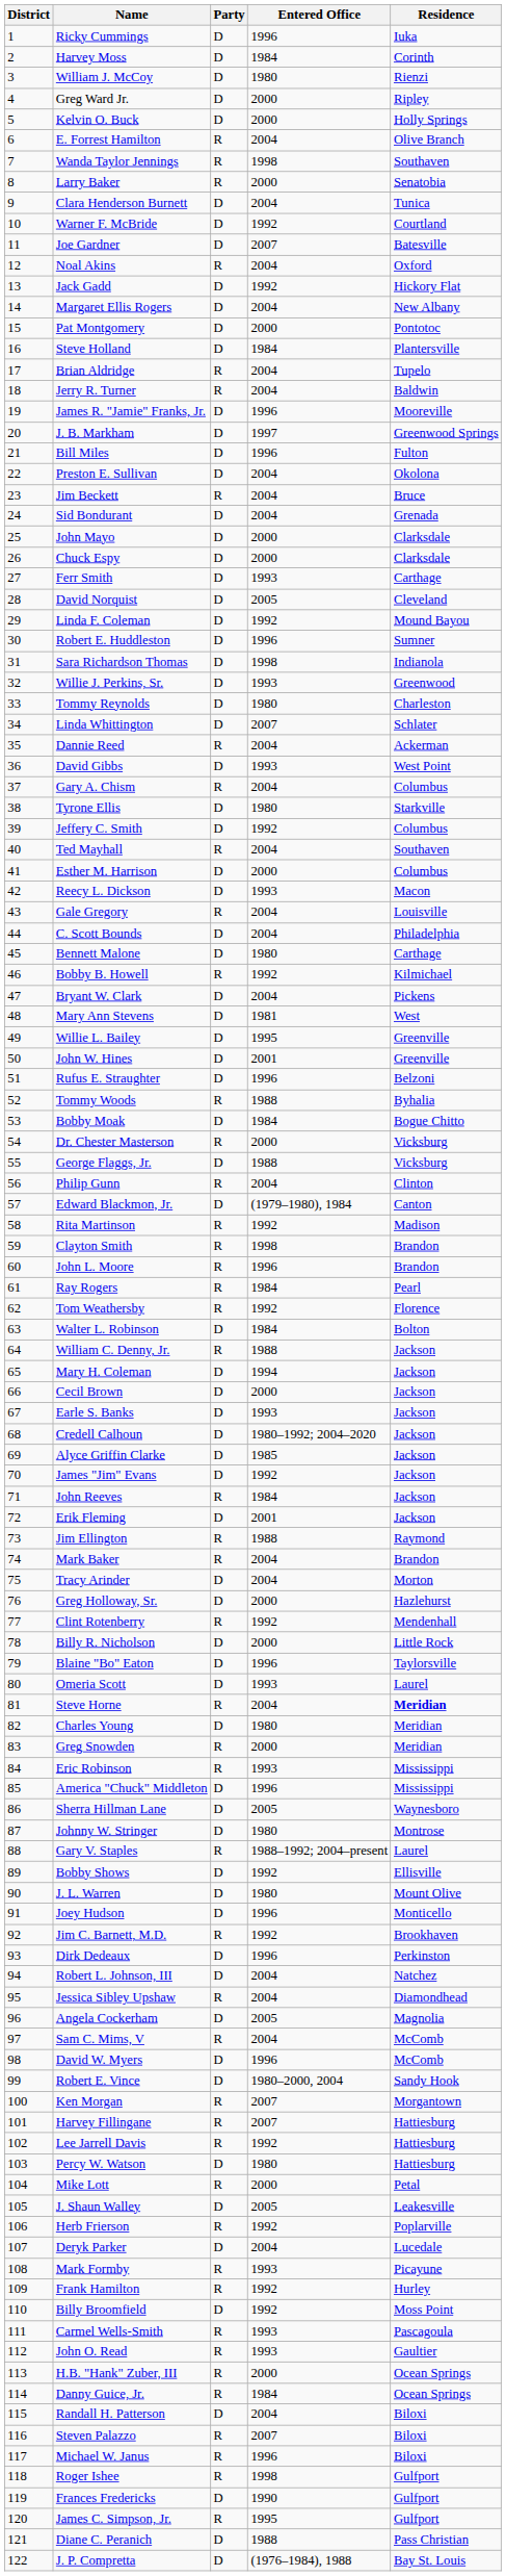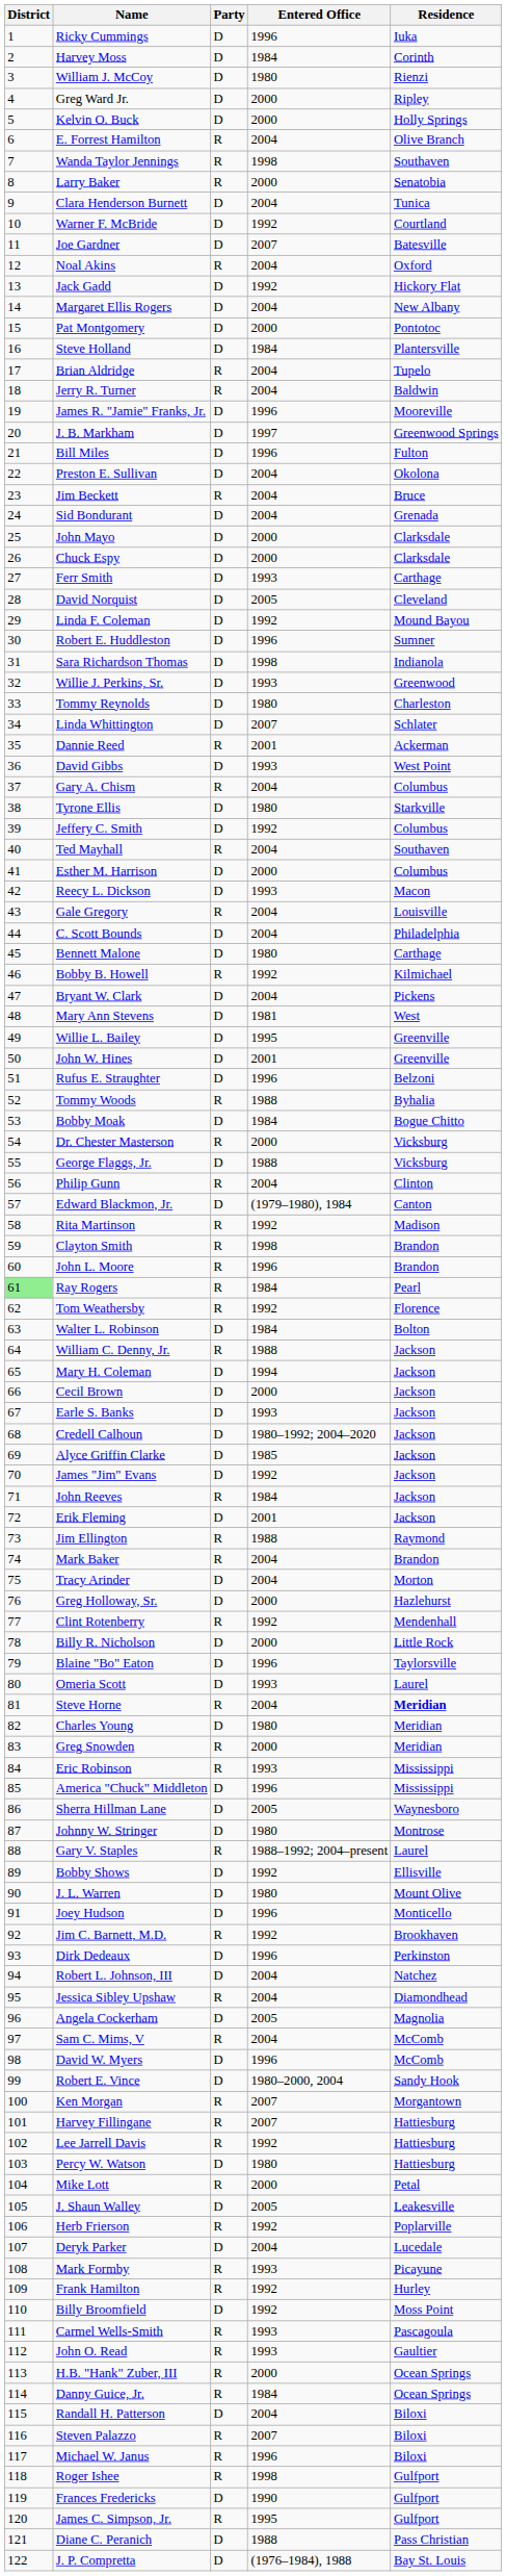Dannie Reed | Entered Office: 2004 -> 2001
Ray Rogers | District: no background -> lightgreen background
